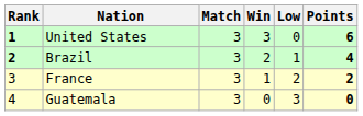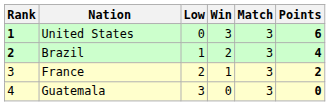columns swapped: Match <-> Low
